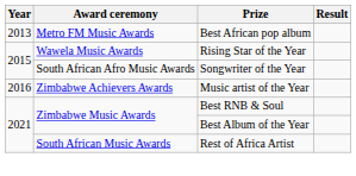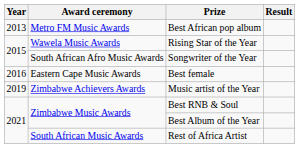- row: 2016 | Zimbabwe Achievers Awards | Music artist of the Year
+ row: 2016 | Eastern Cape Music Awards | Best female
+ row: 2019 | Zimbabwe Achievers Awards | Music artist of the Year
